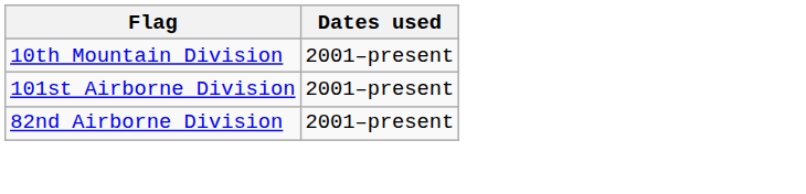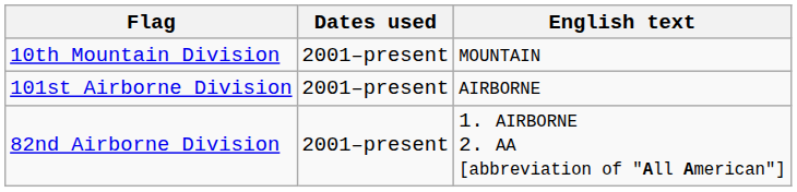+ column: English text | MOUNTAIN | AIRBORNE | 1. AIRBORNE 2. AA [abbreviation of "All American"]
